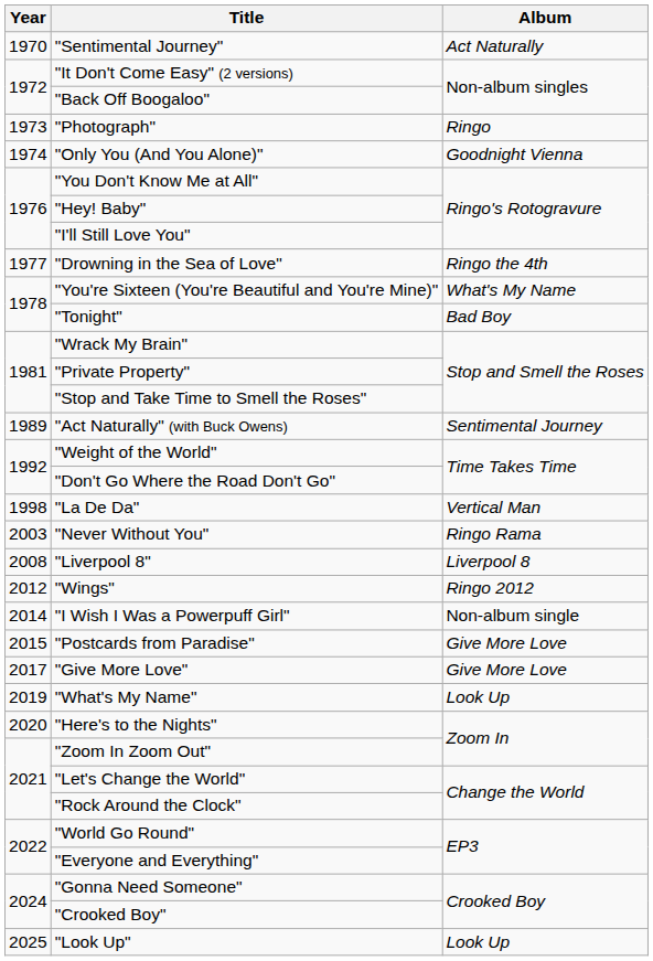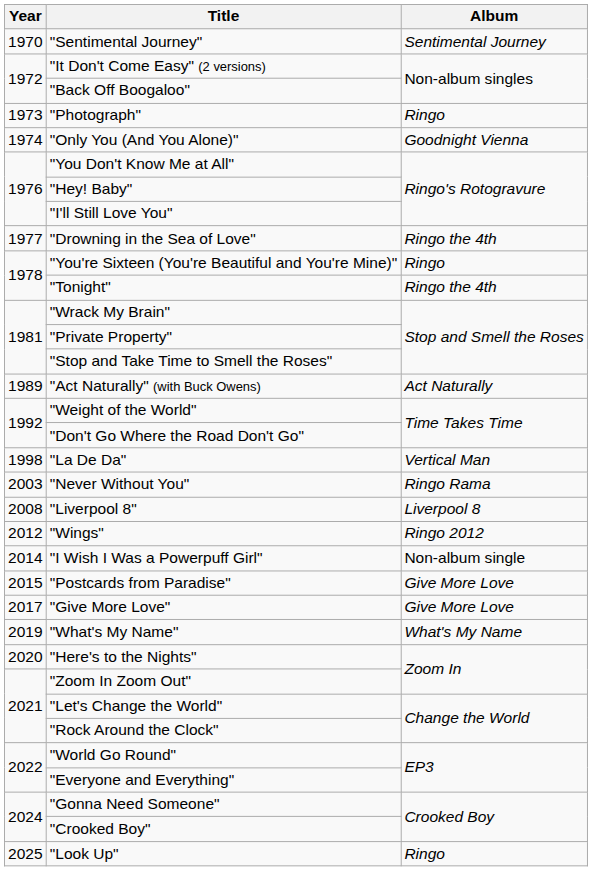"Sentimental Journey" | Album: Act Naturally -> Sentimental Journey
"You're Sixteen (You're Beautiful and You're Mine)" | Album: What's My Name -> Ringo
"Tonight" | Album: Bad Boy -> Ringo the 4th
"Act Naturally" (with Buck Owens) | Album: Sentimental Journey -> Act Naturally
"What's My Name" | Album: Look Up -> What's My Name
"Look Up" | Album: Look Up -> Ringo
